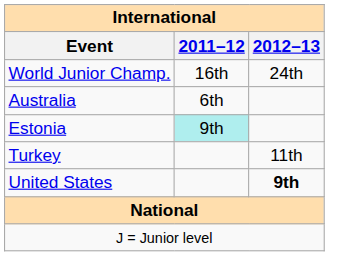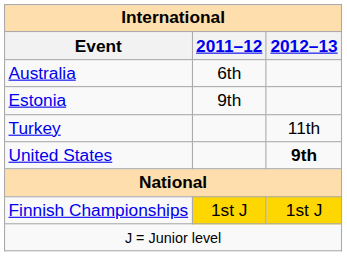- row: World Junior Champ. | 16th | 24th
Estonia | 2011–12: paleturquoise background -> no background
+ row: Finnish Championships | 1st J | 1st J
